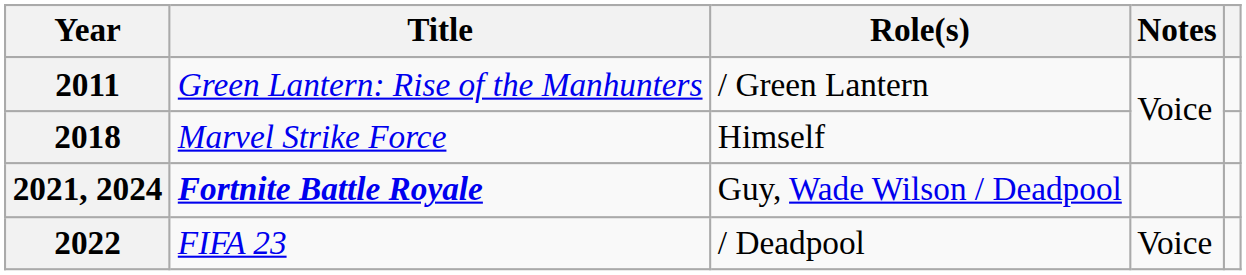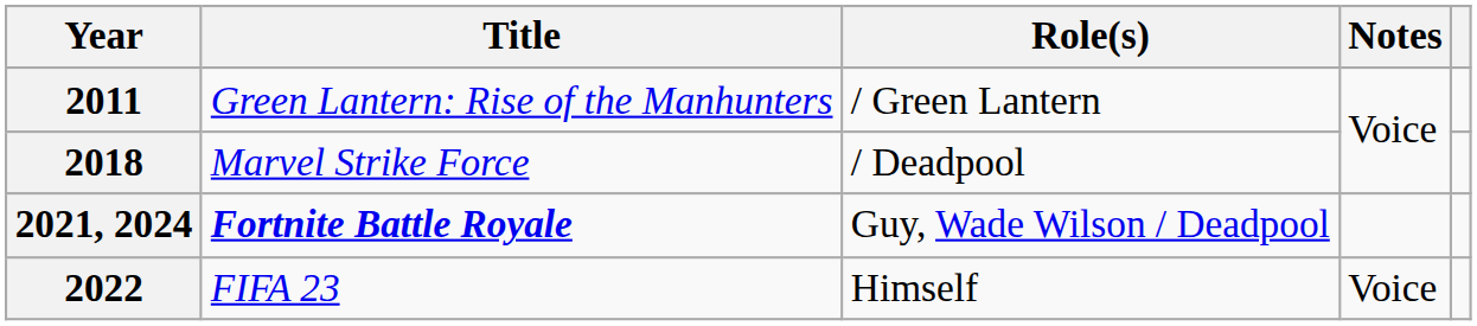2018 | Role(s): Himself -> / Deadpool
2022 | Role(s): / Deadpool -> Himself
